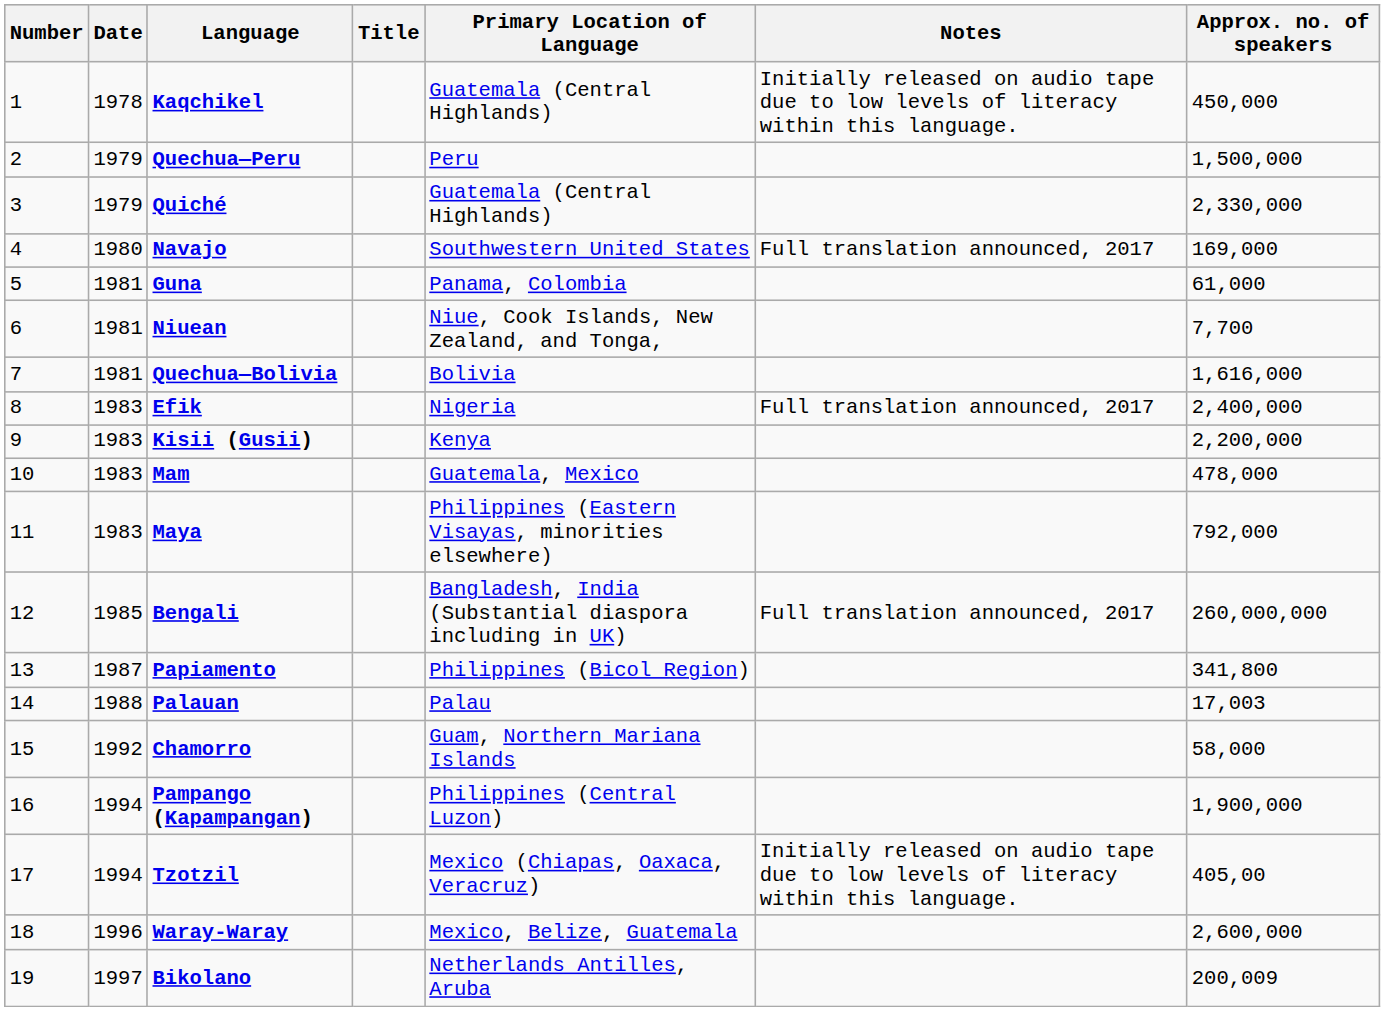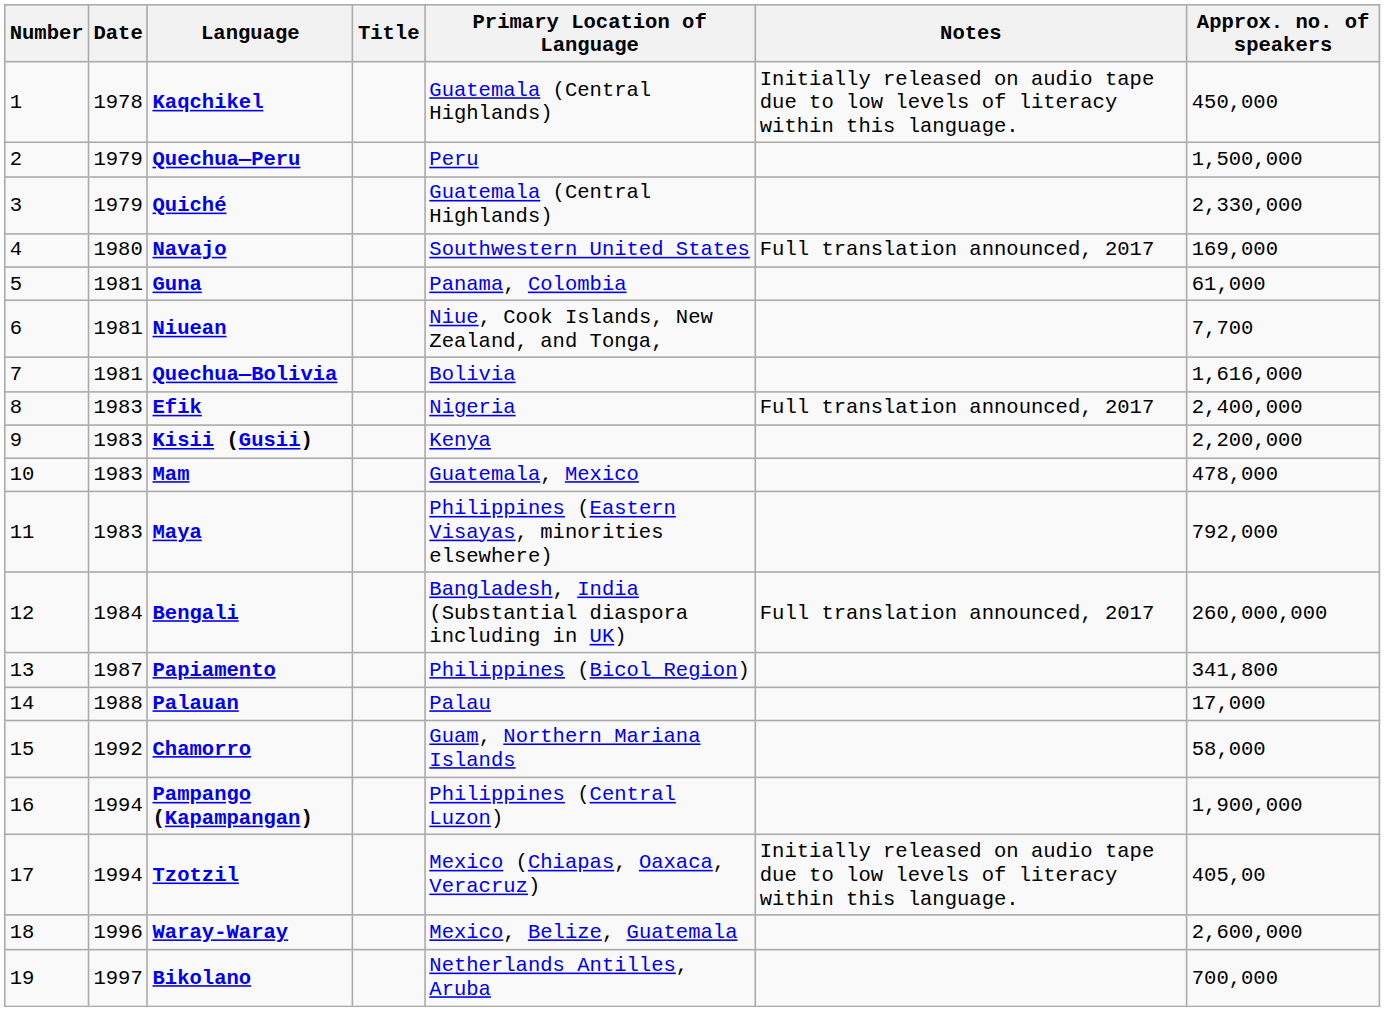Bengali | Date: 1985 -> 1984
Palauan | Approx. no. of speakers: 17,003 -> 17,000
Bikolano | Approx. no. of speakers: 200,009 -> 700,000
